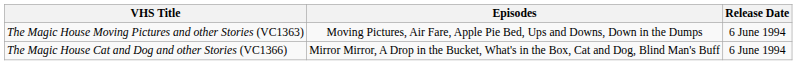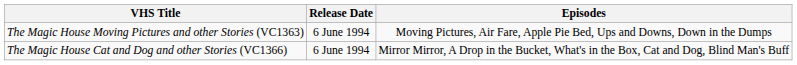columns swapped: Release Date <-> Episodes
